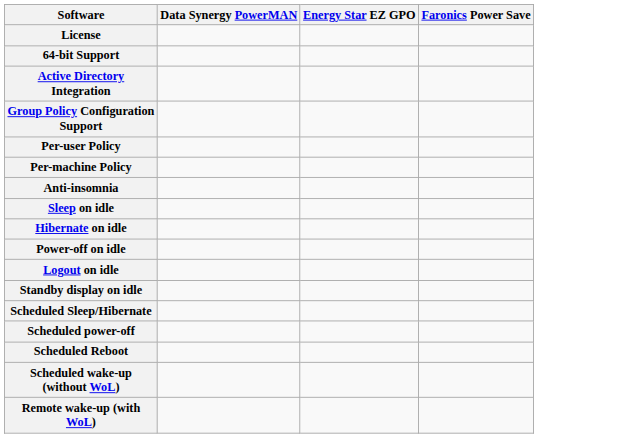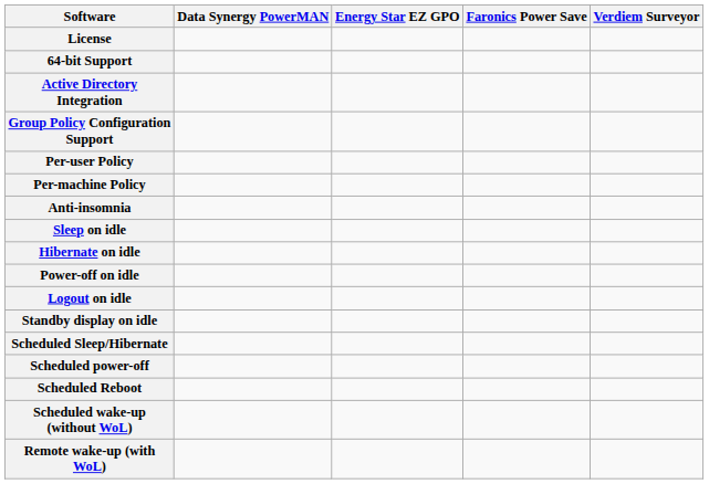+ column: Verdiem Surveyor
